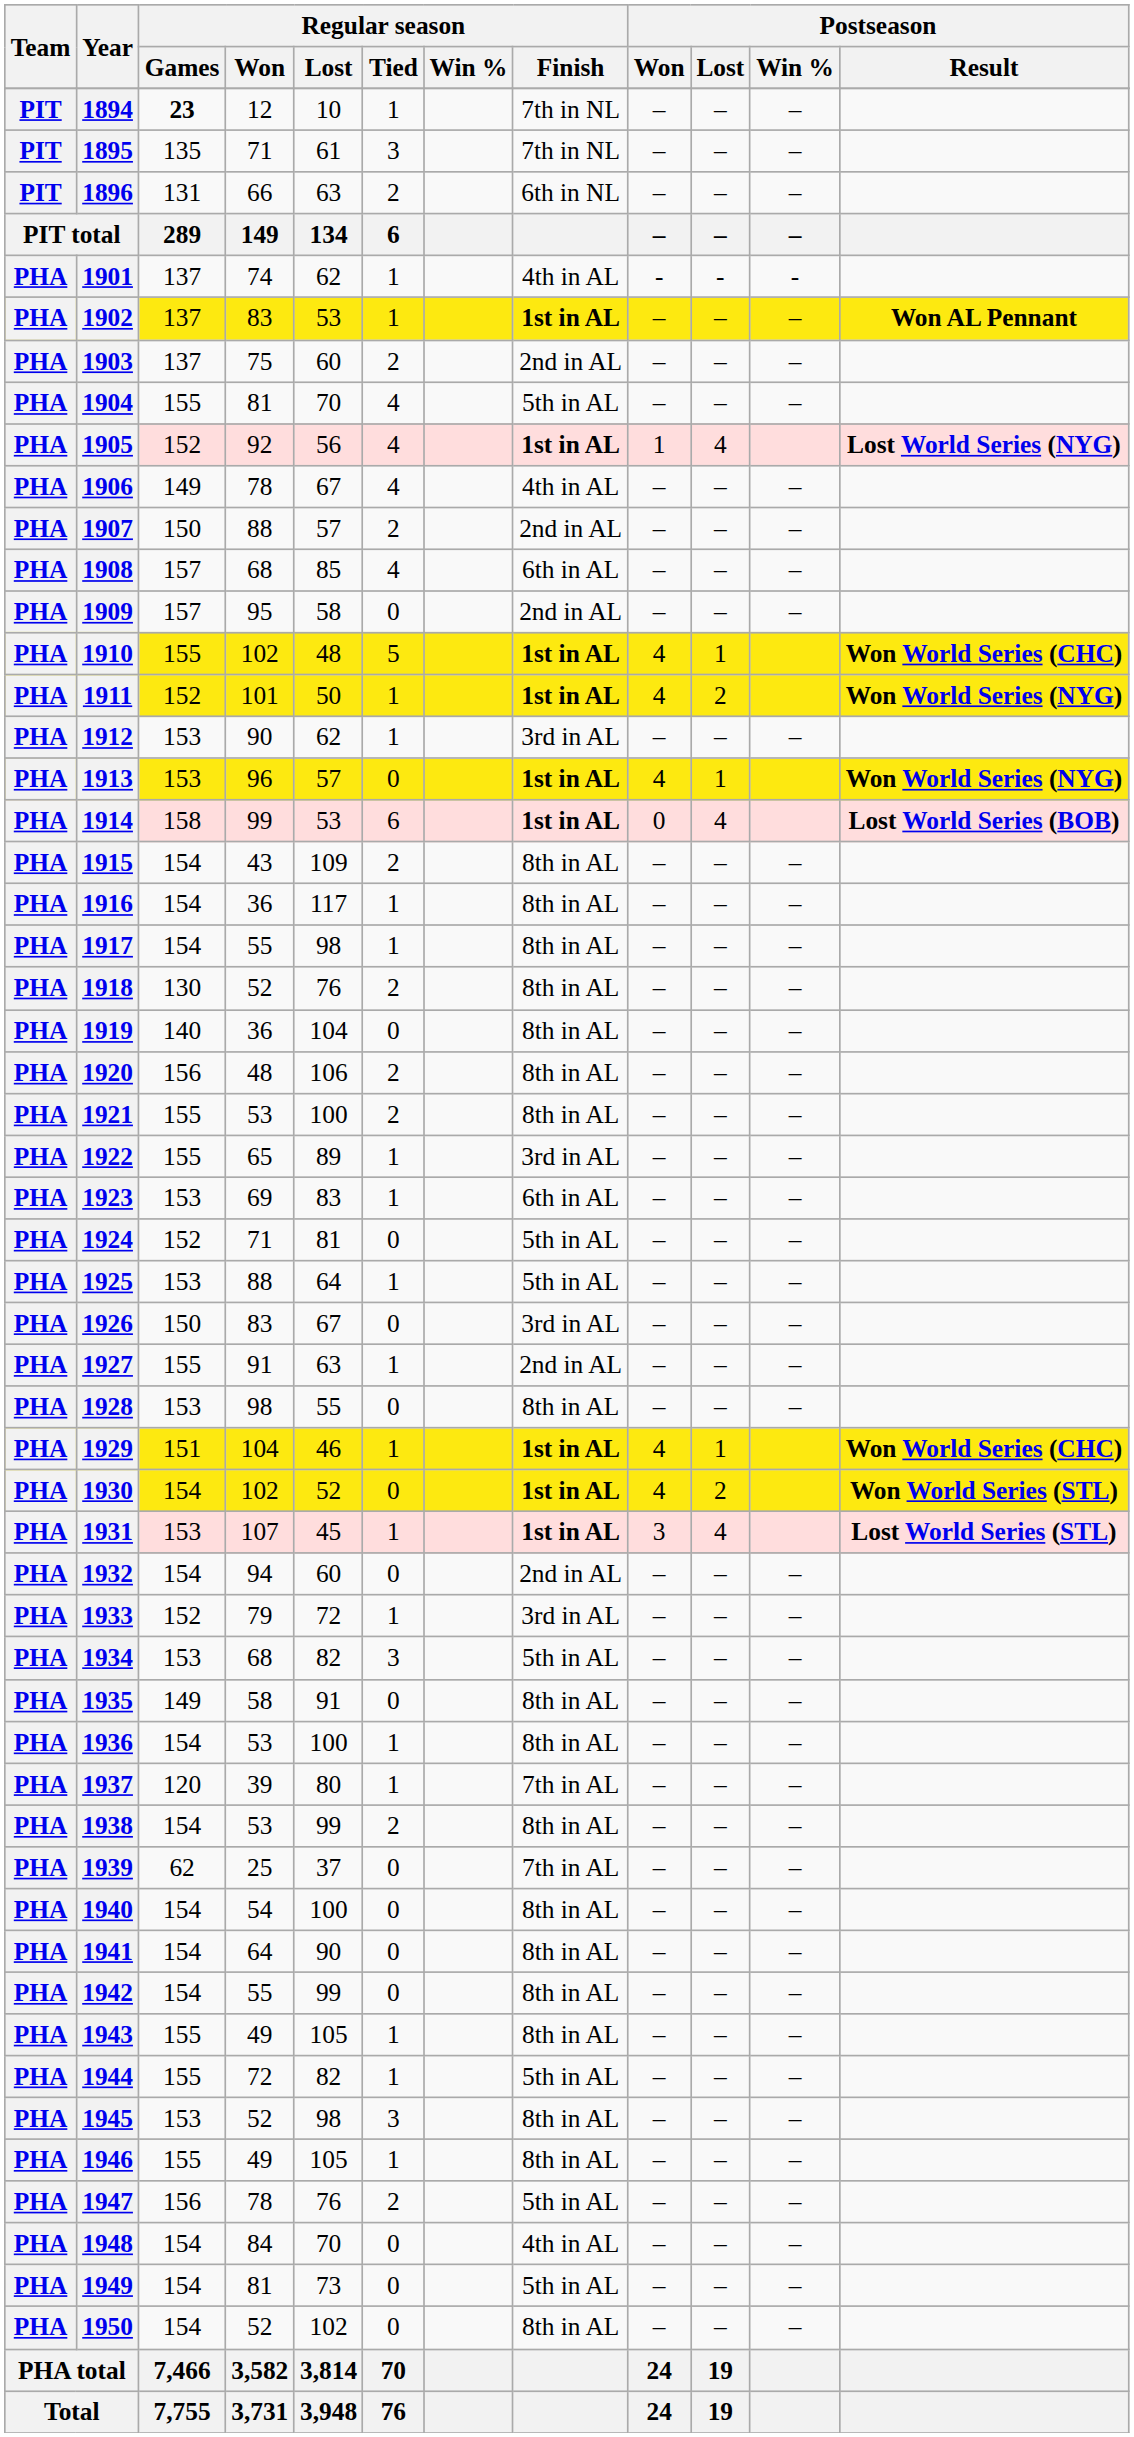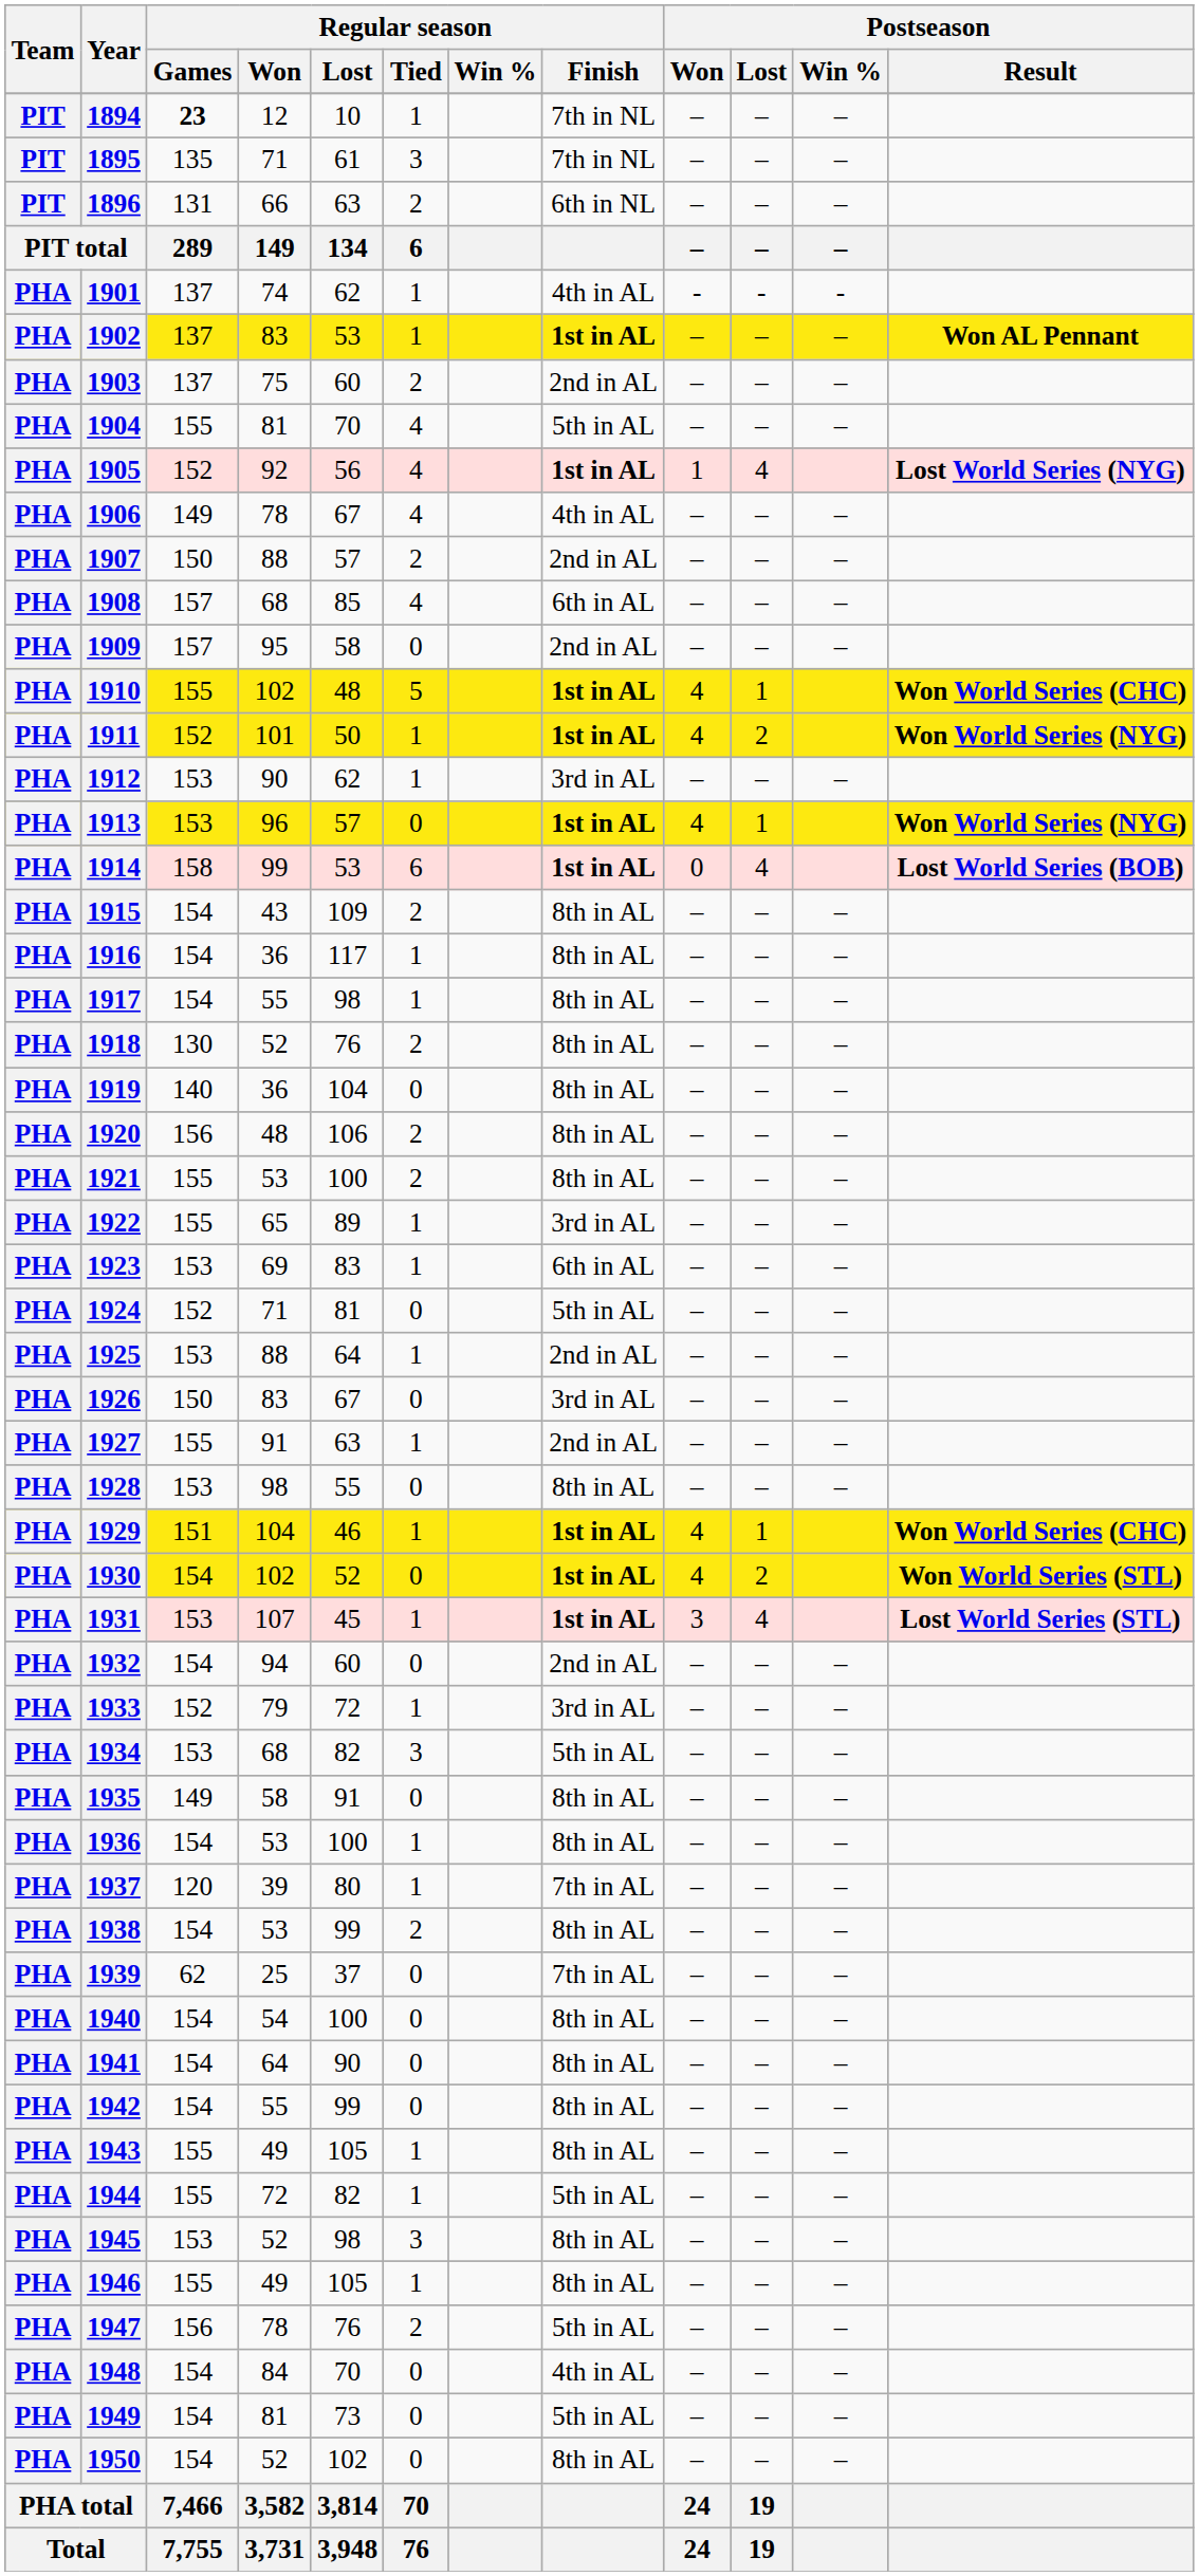1925 | Regular season / Finish: 5th in AL -> 2nd in AL
